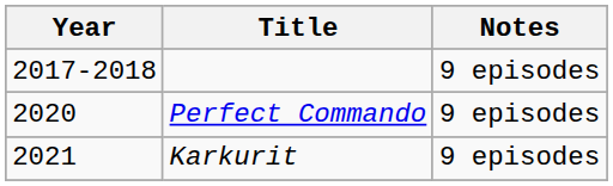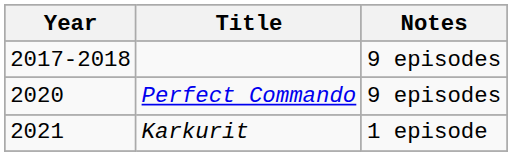Karkurit | Notes: 9 episodes -> 1 episode
